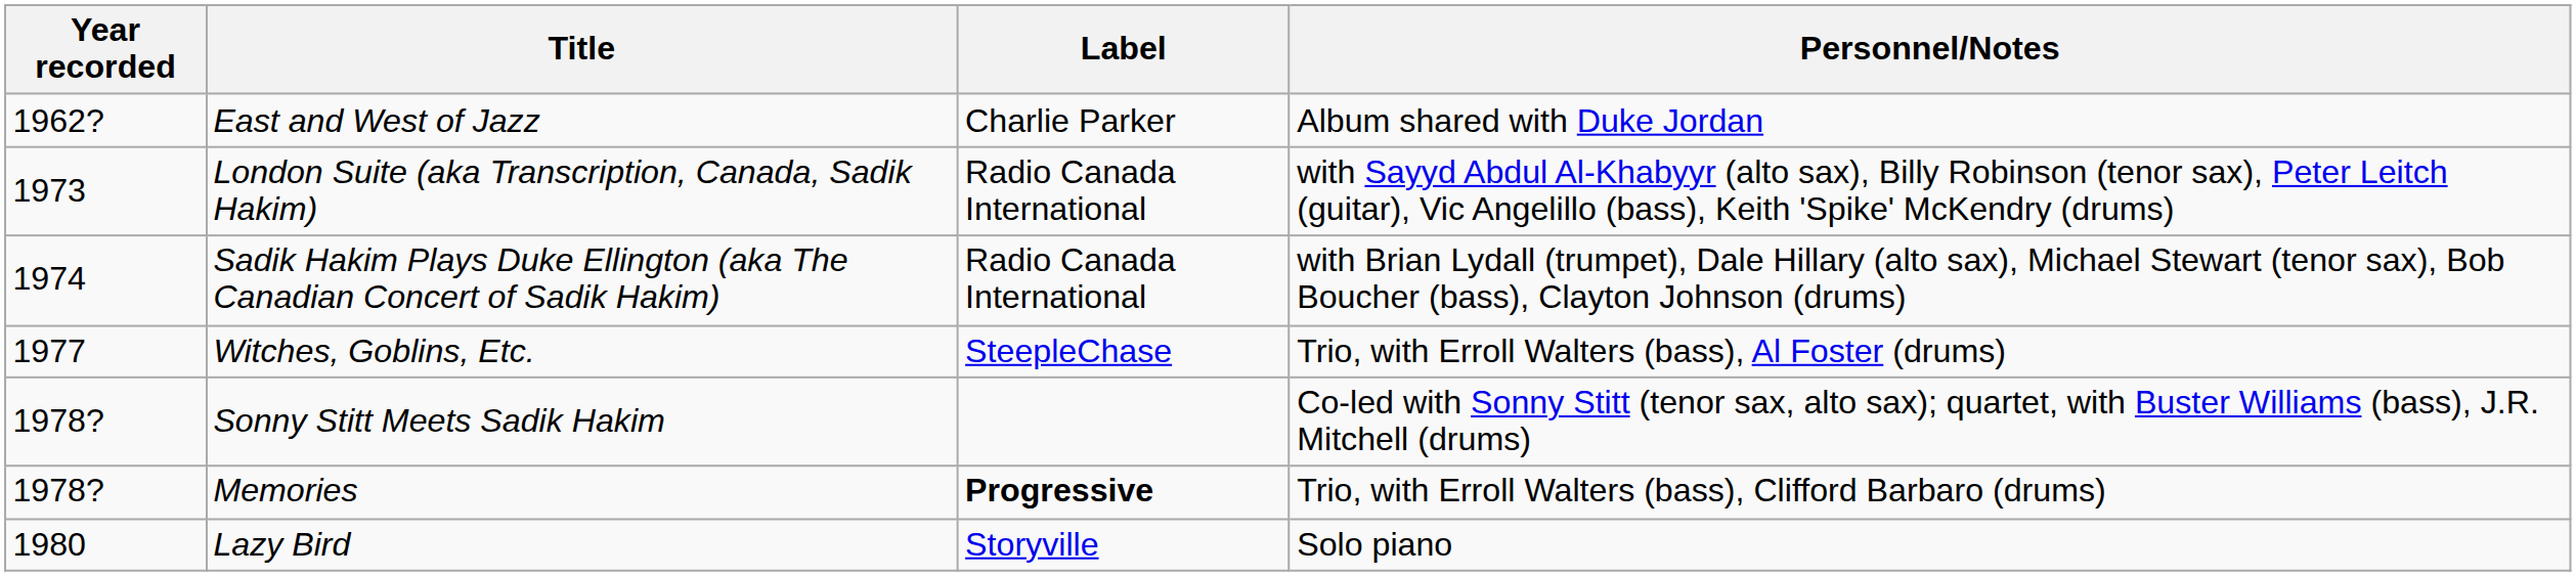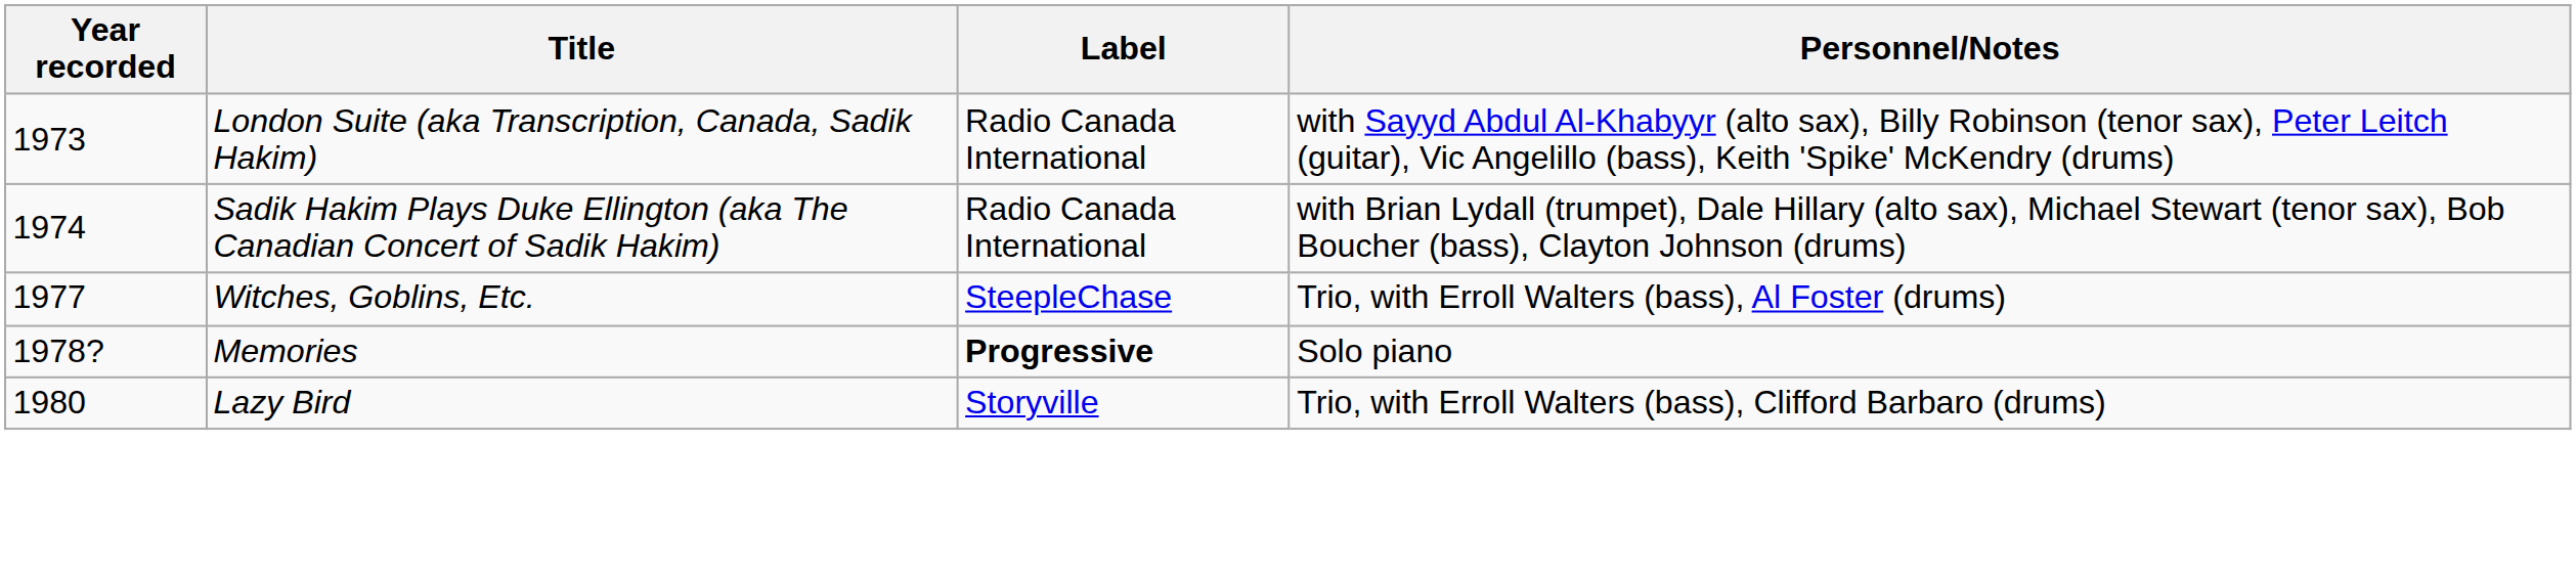- row: 1962? | East and West of Jazz | Charlie Parker | Album shared with Duke Jordan
- row: 1978? | Sonny Stitt Meets Sadik Hakim | Co-led with Sonny Stitt (tenor sax, alto sax); quartet, with Buster Williams (bass), J.R. Mitchell (drums)
Memories | Personnel/Notes: Trio, with Erroll Walters (bass), Clifford Barbaro (drums) -> Solo piano
Lazy Bird | Personnel/Notes: Solo piano -> Trio, with Erroll Walters (bass), Clifford Barbaro (drums)
